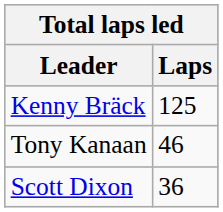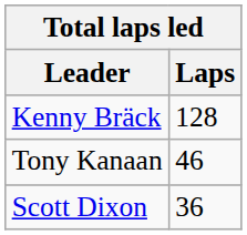Kenny Bräck | Laps: 125 -> 128
